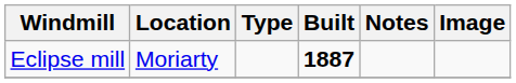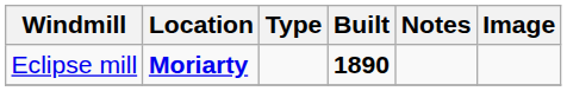Eclipse mill | Location: normal -> bold
Eclipse mill | Built: 1887 -> 1890
